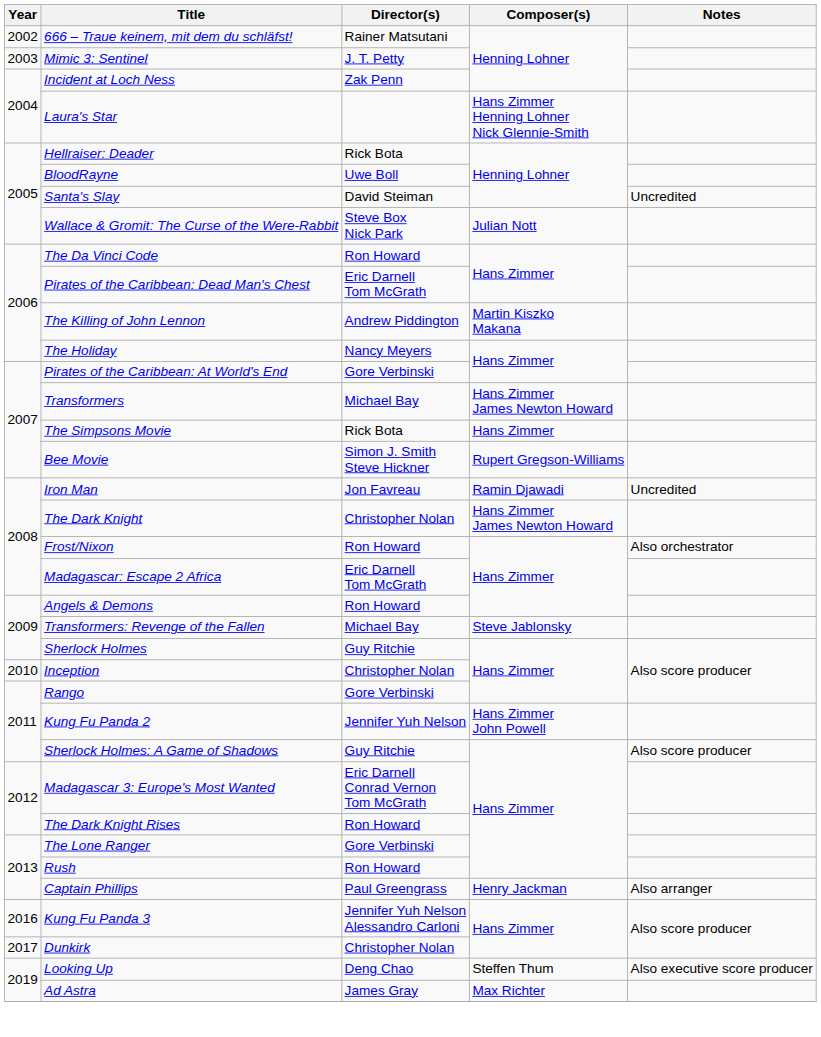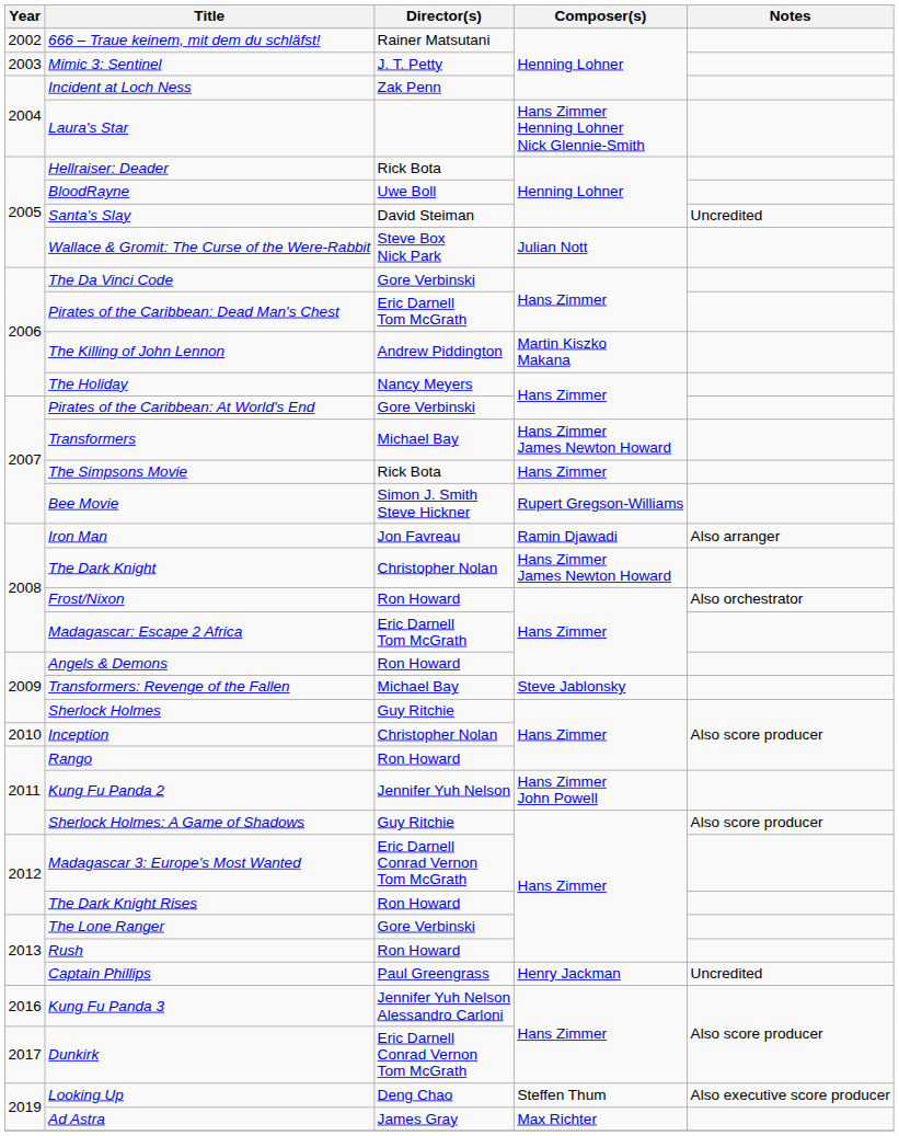The Da Vinci Code | Director(s): Ron Howard -> Gore Verbinski
Iron Man | Notes: Uncredited -> Also arranger
Rango | Director(s): Gore Verbinski -> Ron Howard
Captain Phillips | Notes: Also arranger -> Uncredited
Dunkirk | Director(s): Christopher Nolan -> Eric Darnell Conrad Vernon Tom McGrath
